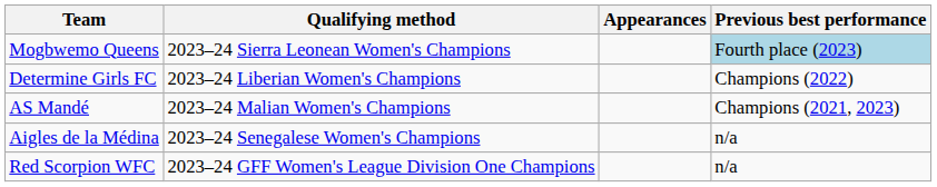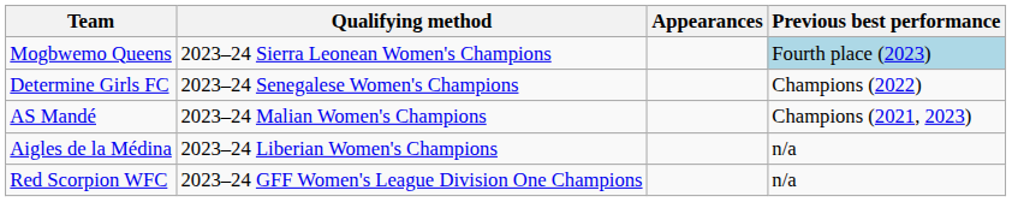Determine Girls FC | Qualifying method: 2023–24 Liberian Women's Champions -> 2023–24 Senegalese Women's Champions
Aigles de la Médina | Qualifying method: 2023–24 Senegalese Women's Champions -> 2023–24 Liberian Women's Champions
